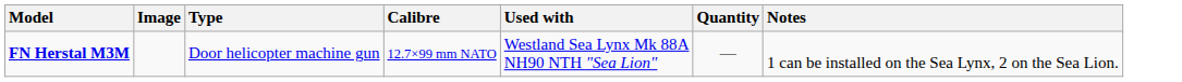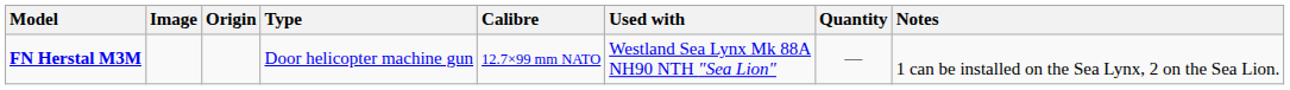+ column: Origin
